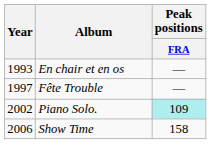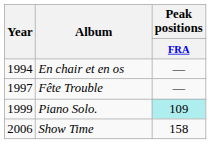En chair et en os | Year: 1993 -> 1994
Piano Solo. | Year: 2002 -> 1999
